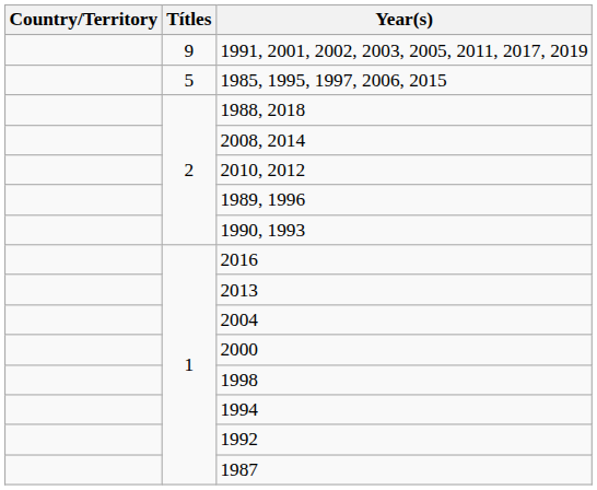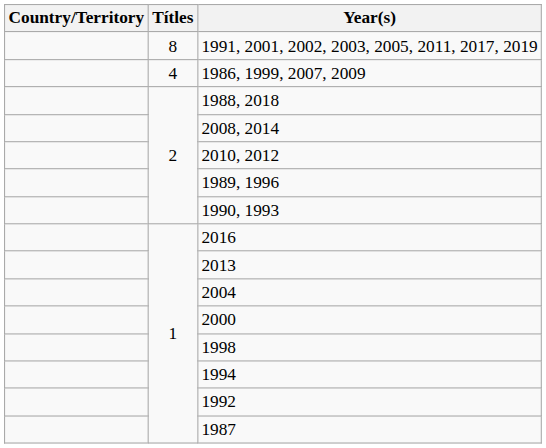1991, 2001, 2002, 2003, 2005, 2011, 2017, 2019 | Títles: 9 -> 8
- row: 5 | 1985, 1995, 1997, 2006, 2015
+ row: 4 | 1986, 1999, 2007, 2009
